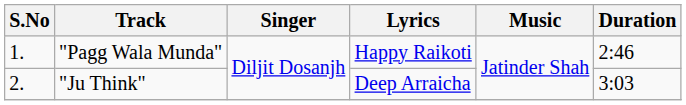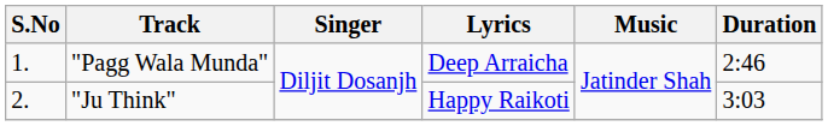"Pagg Wala Munda" | Lyrics: Happy Raikoti -> Deep Arraicha
"Ju Think" | Lyrics: Deep Arraicha -> Happy Raikoti
